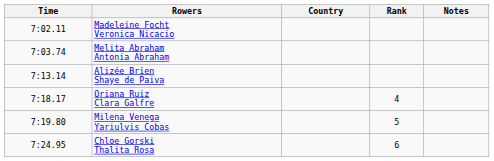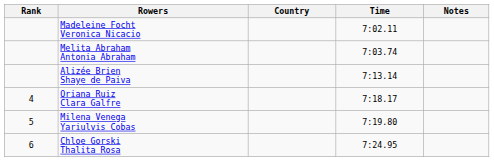columns swapped: Rank <-> Time
